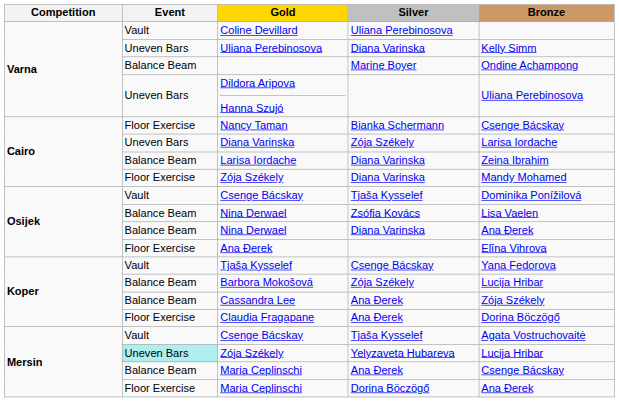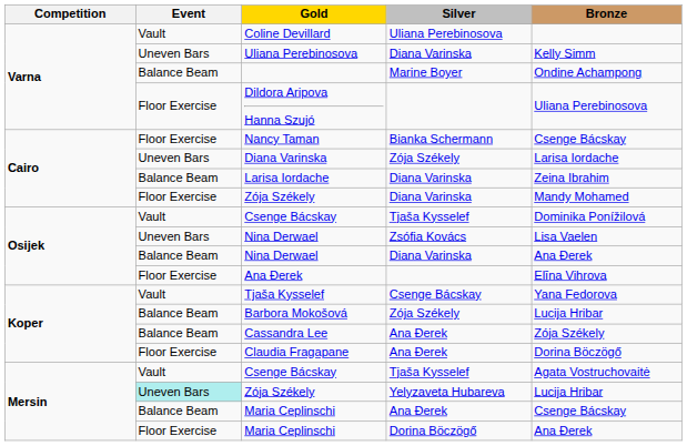Dildora Aripova Hanna Szujó | Event: Uneven Bars -> Floor Exercise
Nina Derwael / Zsófia Kovács | Event: Balance Beam -> Uneven Bars
